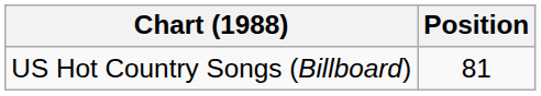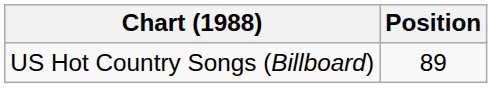US Hot Country Songs (Billboard) | Position: 81 -> 89
